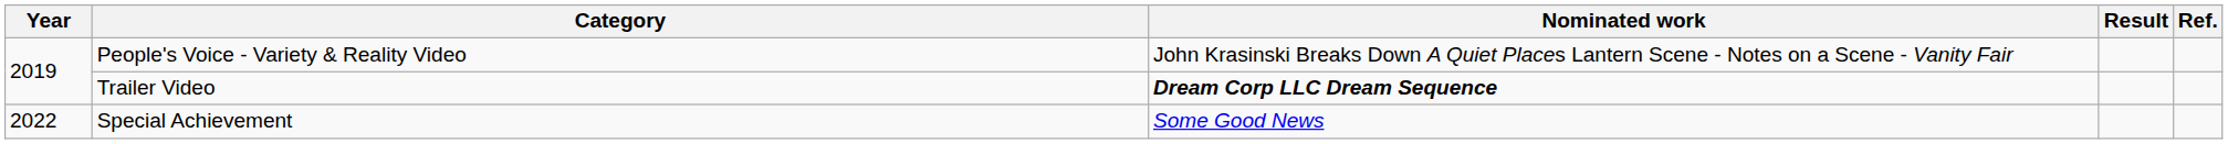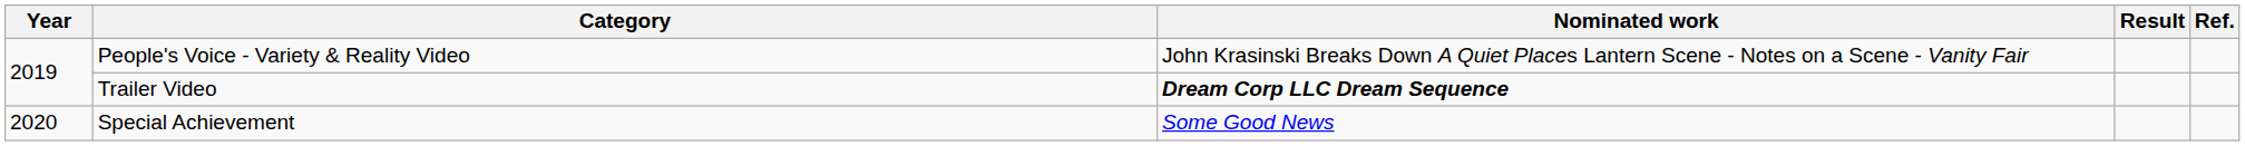Special Achievement | Year: 2022 -> 2020
